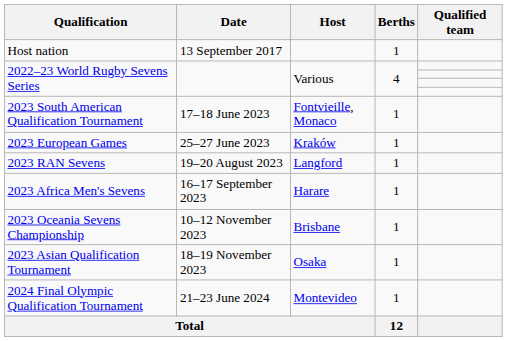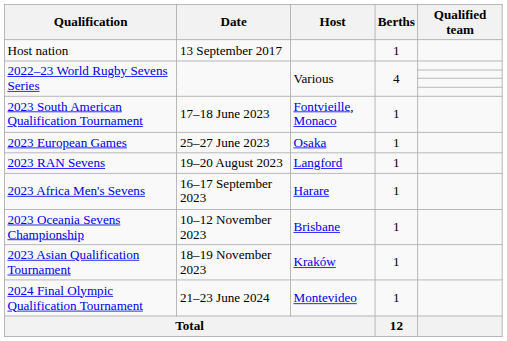2023 European Games | Host: Kraków -> Osaka
2023 Asian Qualification Tournament | Host: Osaka -> Kraków
